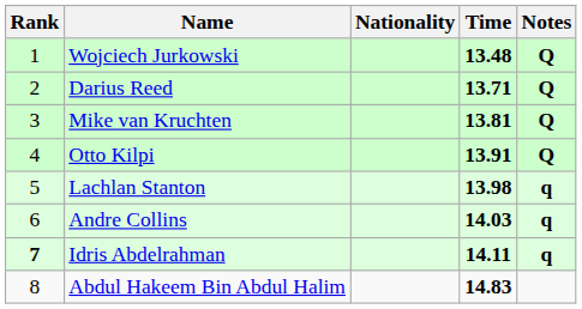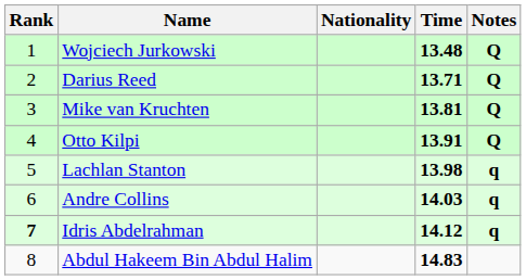Idris Abdelrahman | Time: 14.11 -> 14.12
